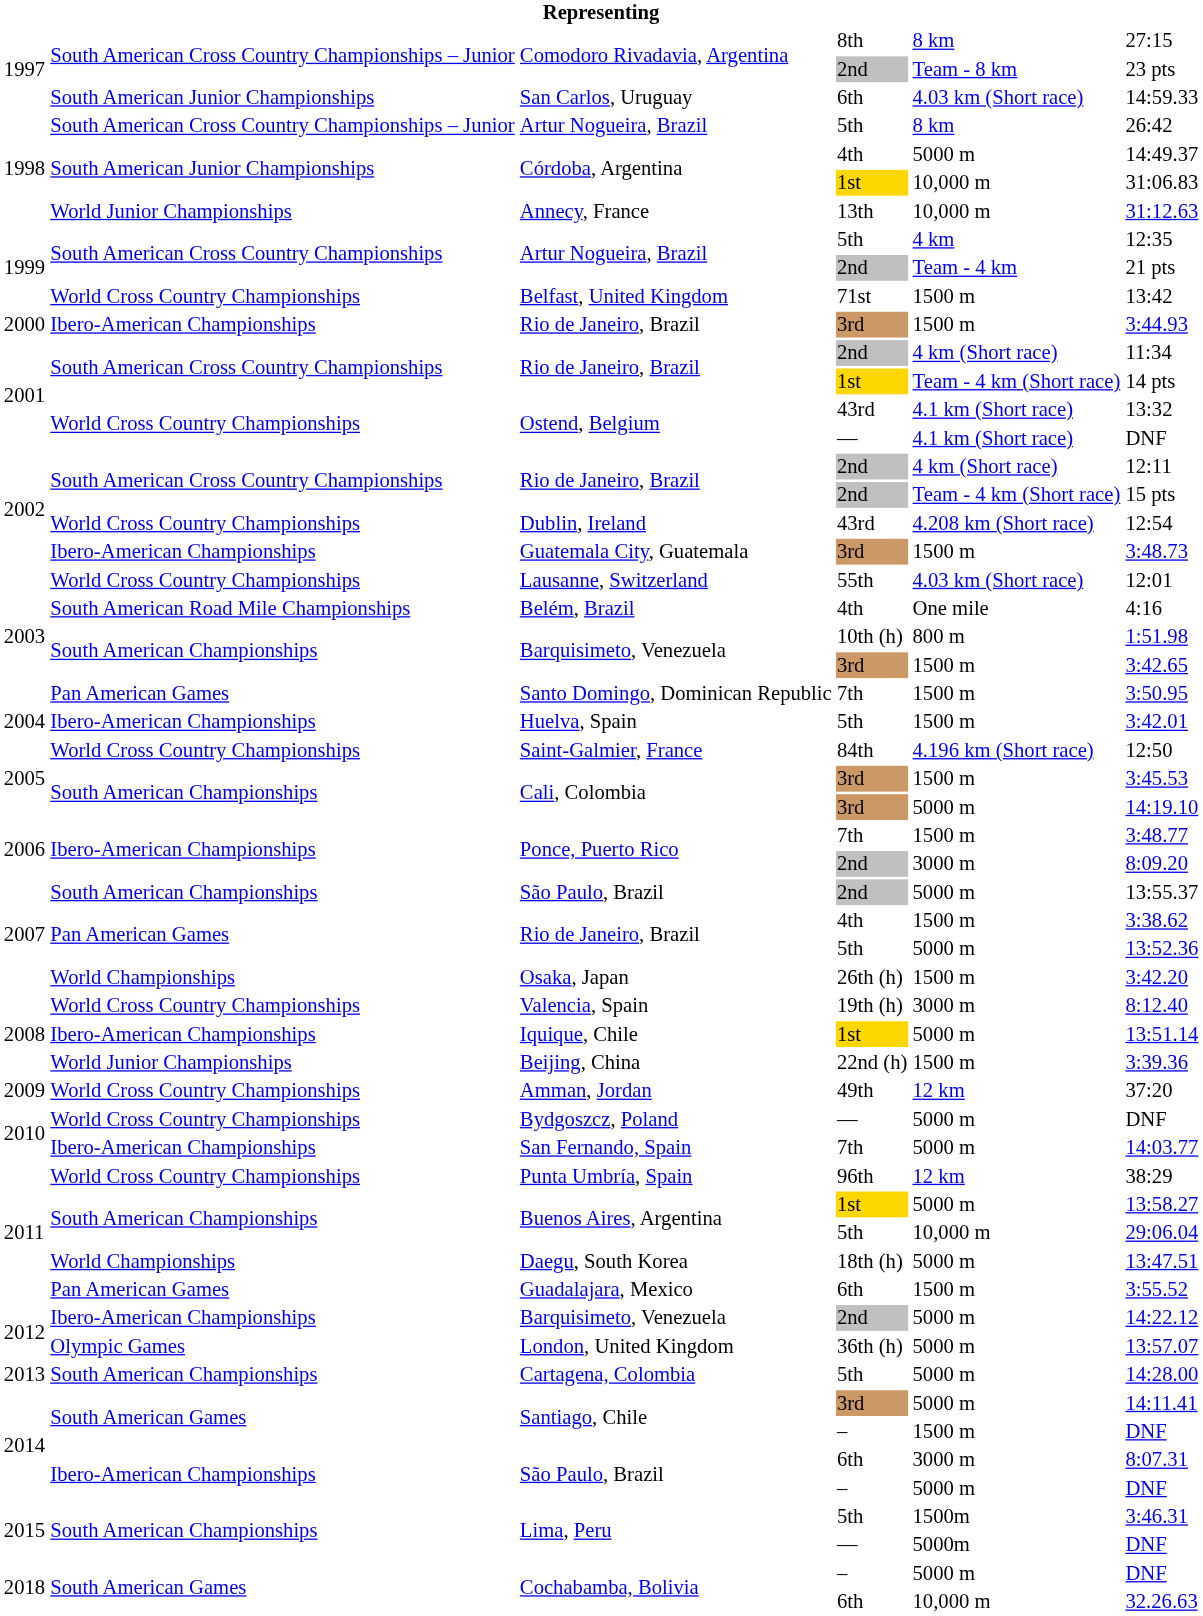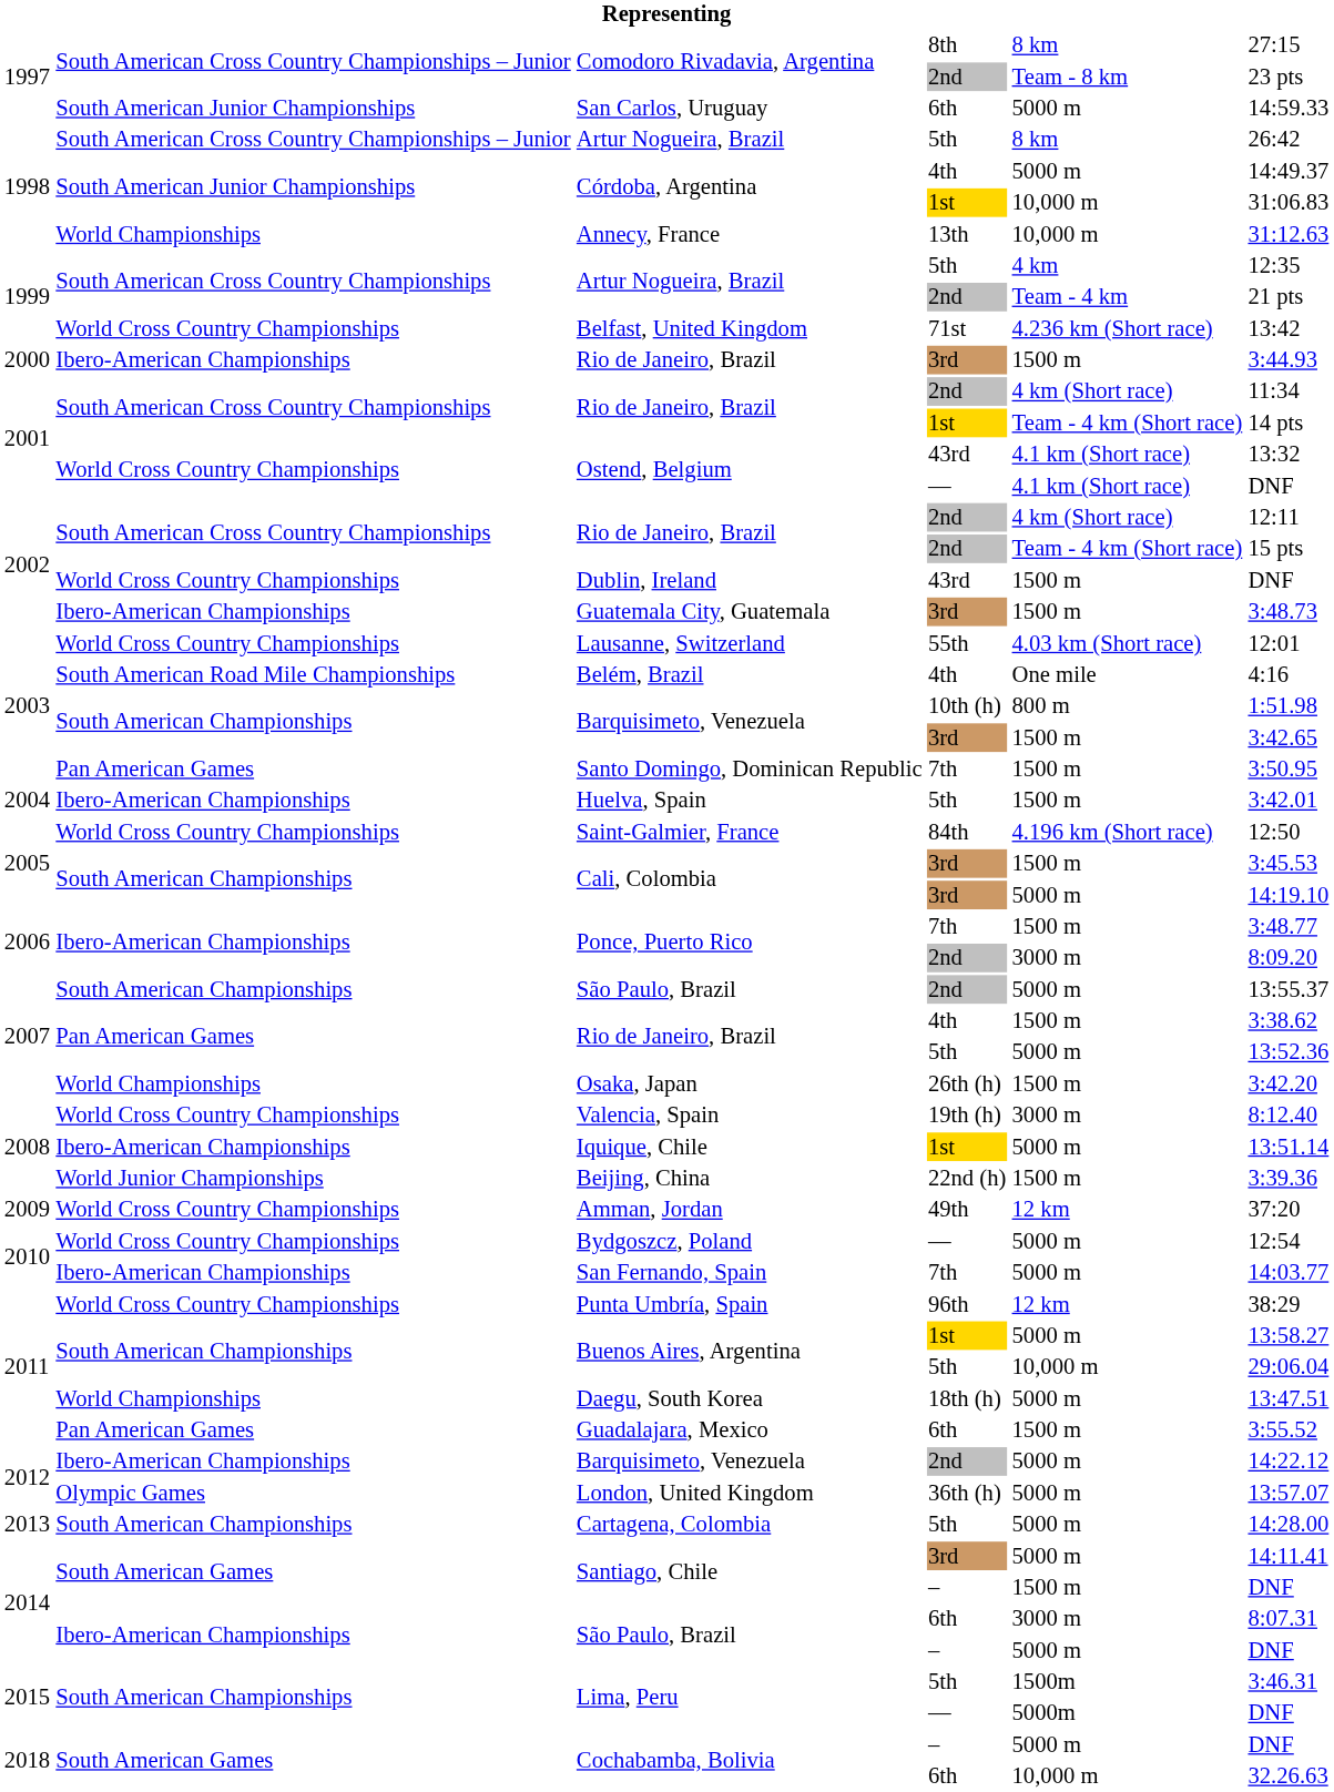San Carlos, Uruguay | column 5: 4.03 km (Short race) -> 5000 m
Annecy, France | column 2: World Junior Championships -> World Championships
Belfast, United Kingdom | column 5: 1500 m -> 4.236 km (Short race)
Dublin, Ireland | column 5: 4.208 km (Short race) -> 1500 m
Dublin, Ireland | column 6: 12:54 -> DNF
Bydgoszcz, Poland | column 6: DNF -> 12:54
